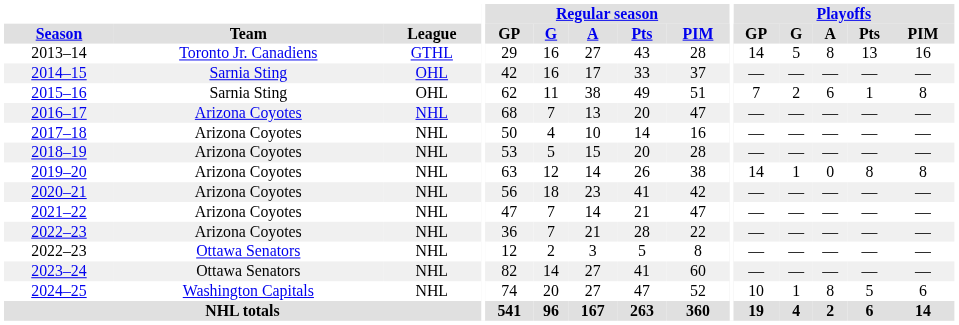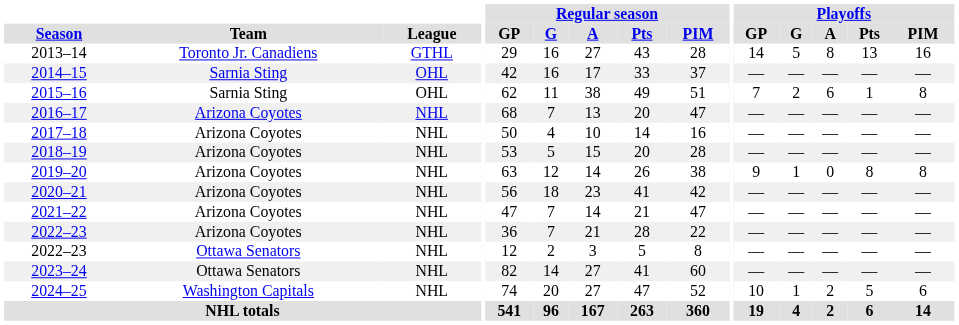2019–20 | Playoffs / GP: 14 -> 9
2024–25 | Playoffs / A: 8 -> 2
